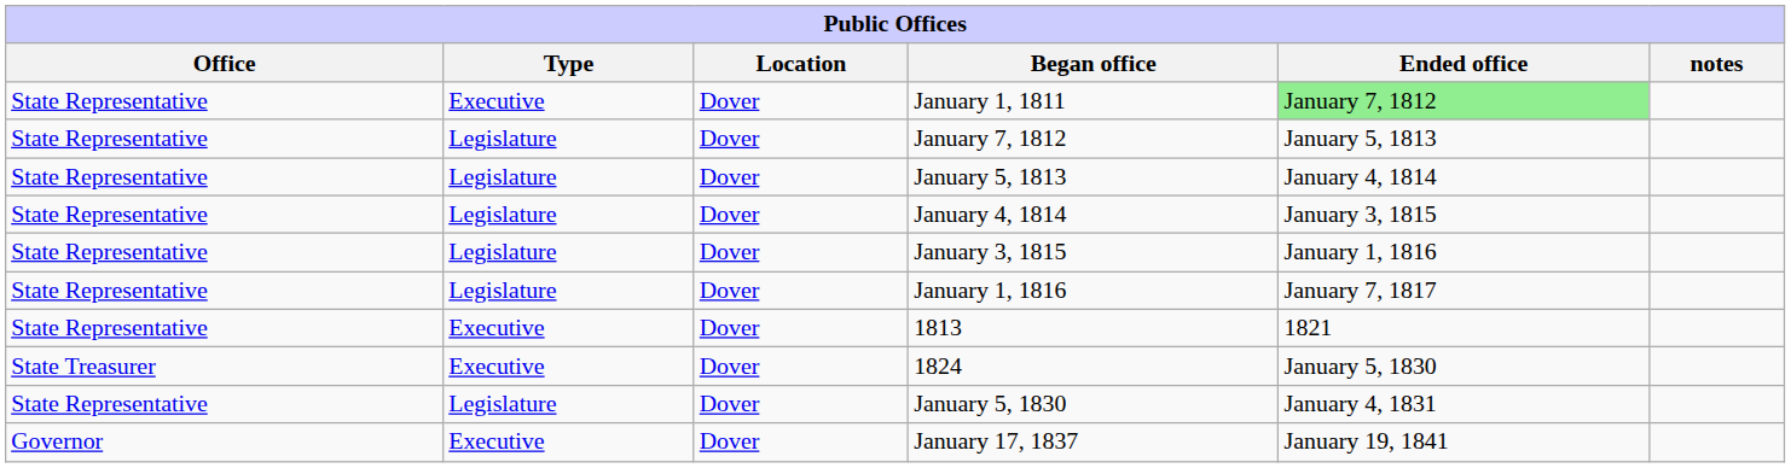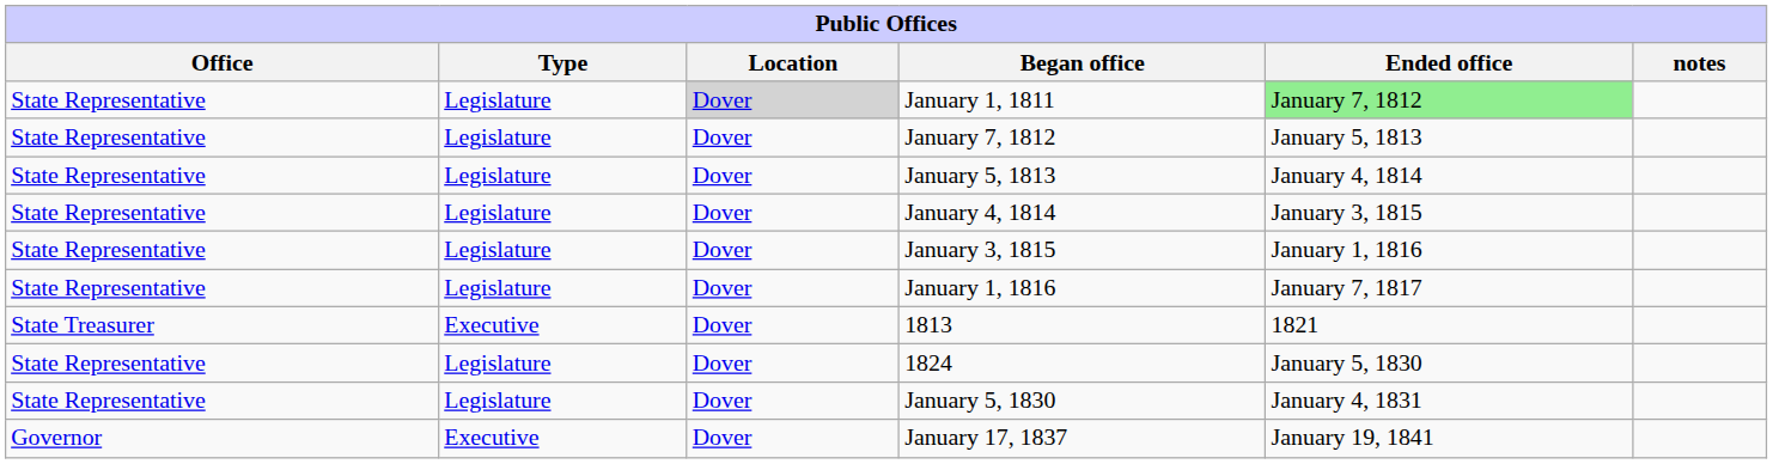January 1, 1811 | Type: Executive -> Legislature
January 1, 1811 | Location: no background -> lightgrey background
1813 | Office: State Representative -> State Treasurer
1824 | Office: State Treasurer -> State Representative
1824 | Type: Executive -> Legislature
